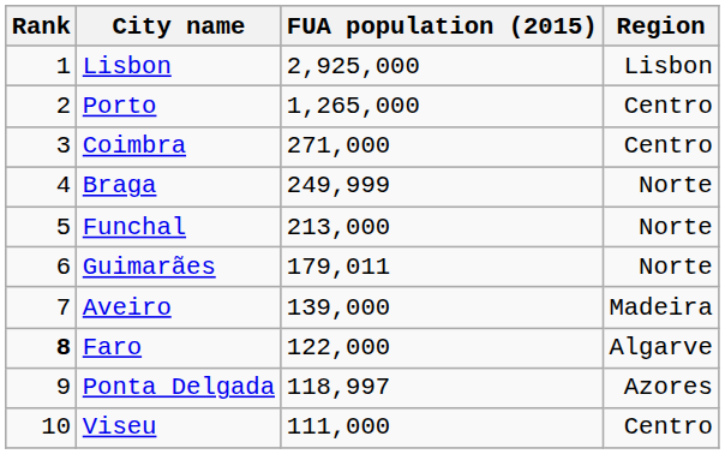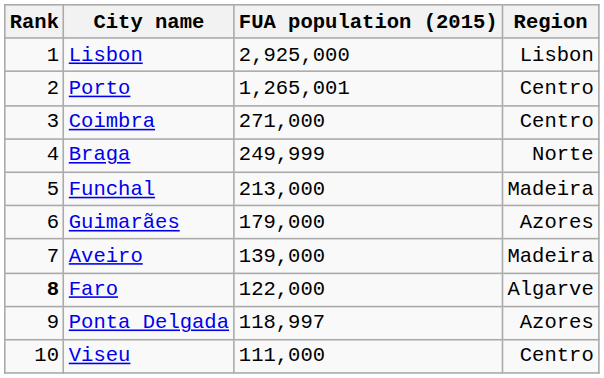Porto | FUA population (2015): 1,265,000 -> 1,265,001
Funchal | Region: Norte -> Madeira
Guimarães | FUA population (2015): 179,011 -> 179,000
Guimarães | Region: Norte -> Azores
